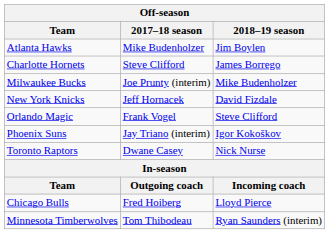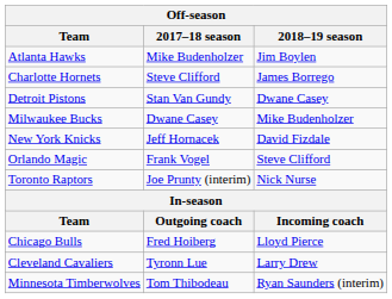+ row: Detroit Pistons | Stan Van Gundy | Dwane Casey
Milwaukee Bucks | 2017–18 season: Joe Prunty (interim) -> Dwane Casey
- row: Phoenix Suns | Jay Triano (interim) | Igor Kokoškov
Toronto Raptors | 2017–18 season: Dwane Casey -> Joe Prunty (interim)
+ row: Cleveland Cavaliers | Tyronn Lue | Larry Drew
